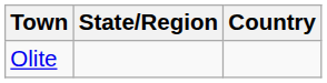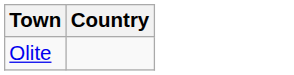- column: State/Region
